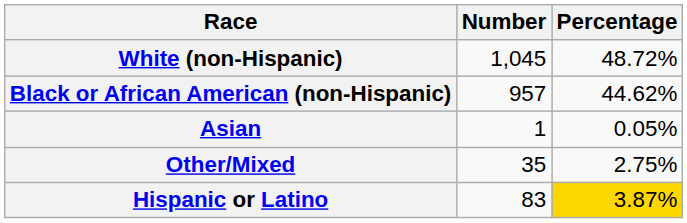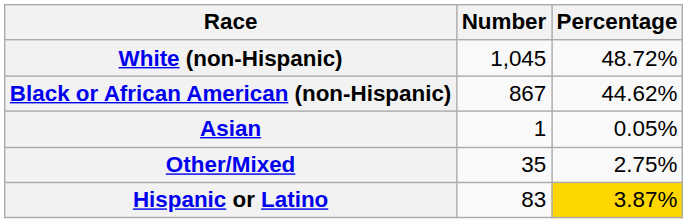Black or African American (non-Hispanic) | Number: 957 -> 867
